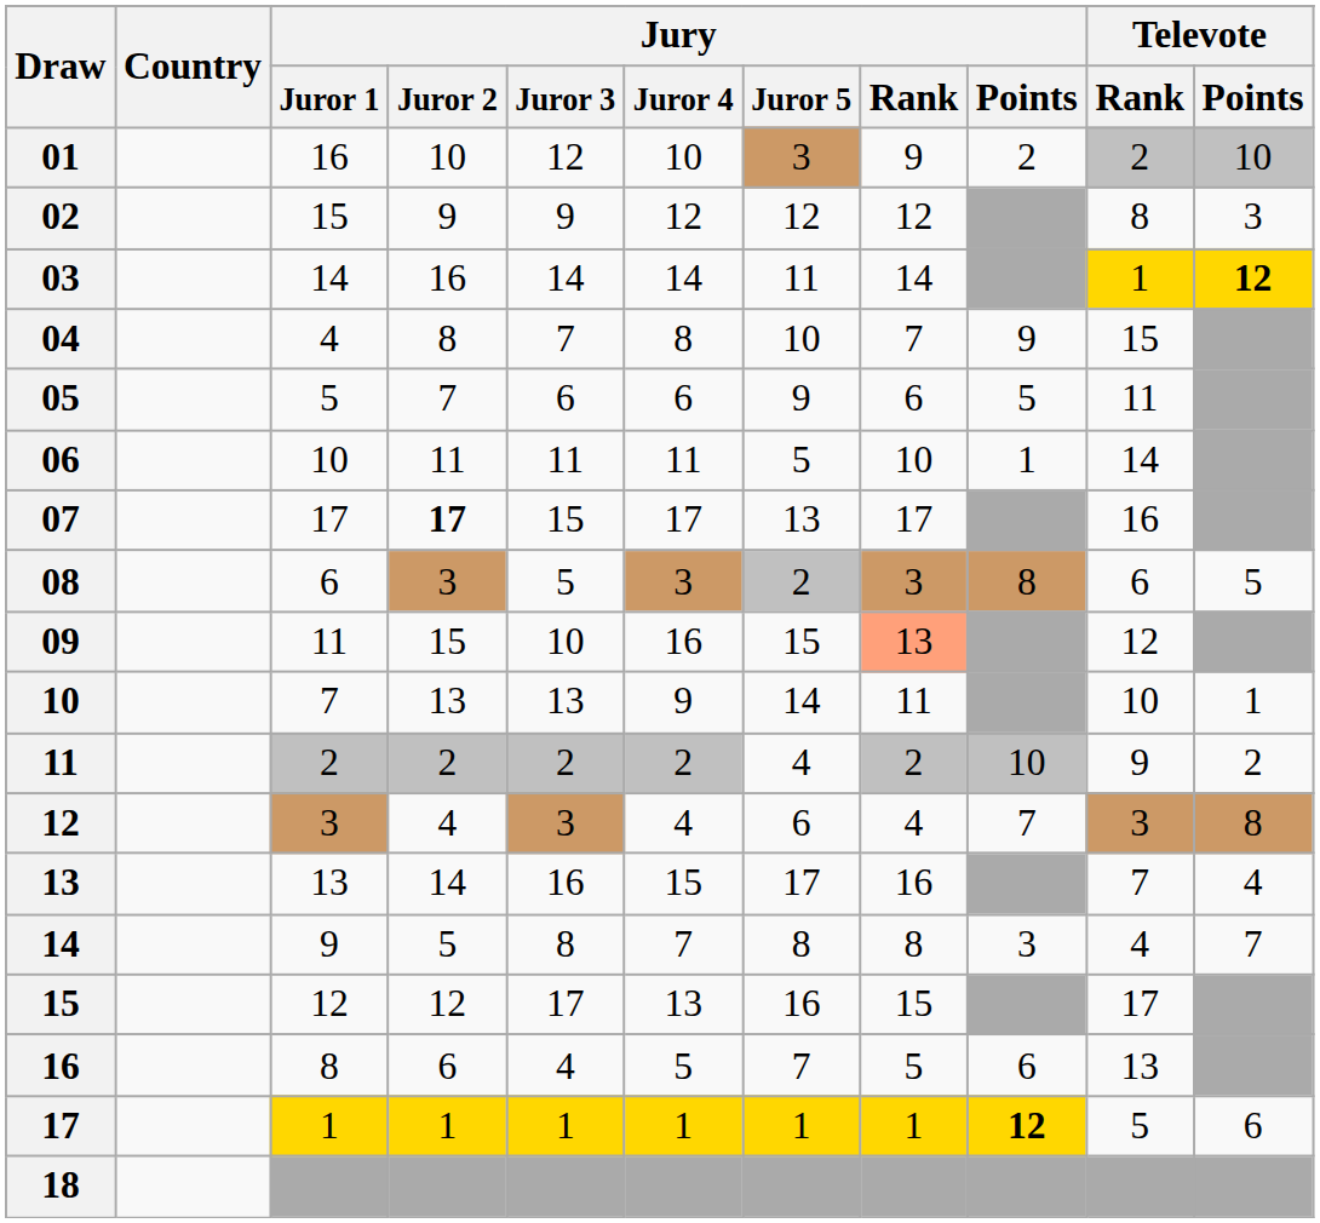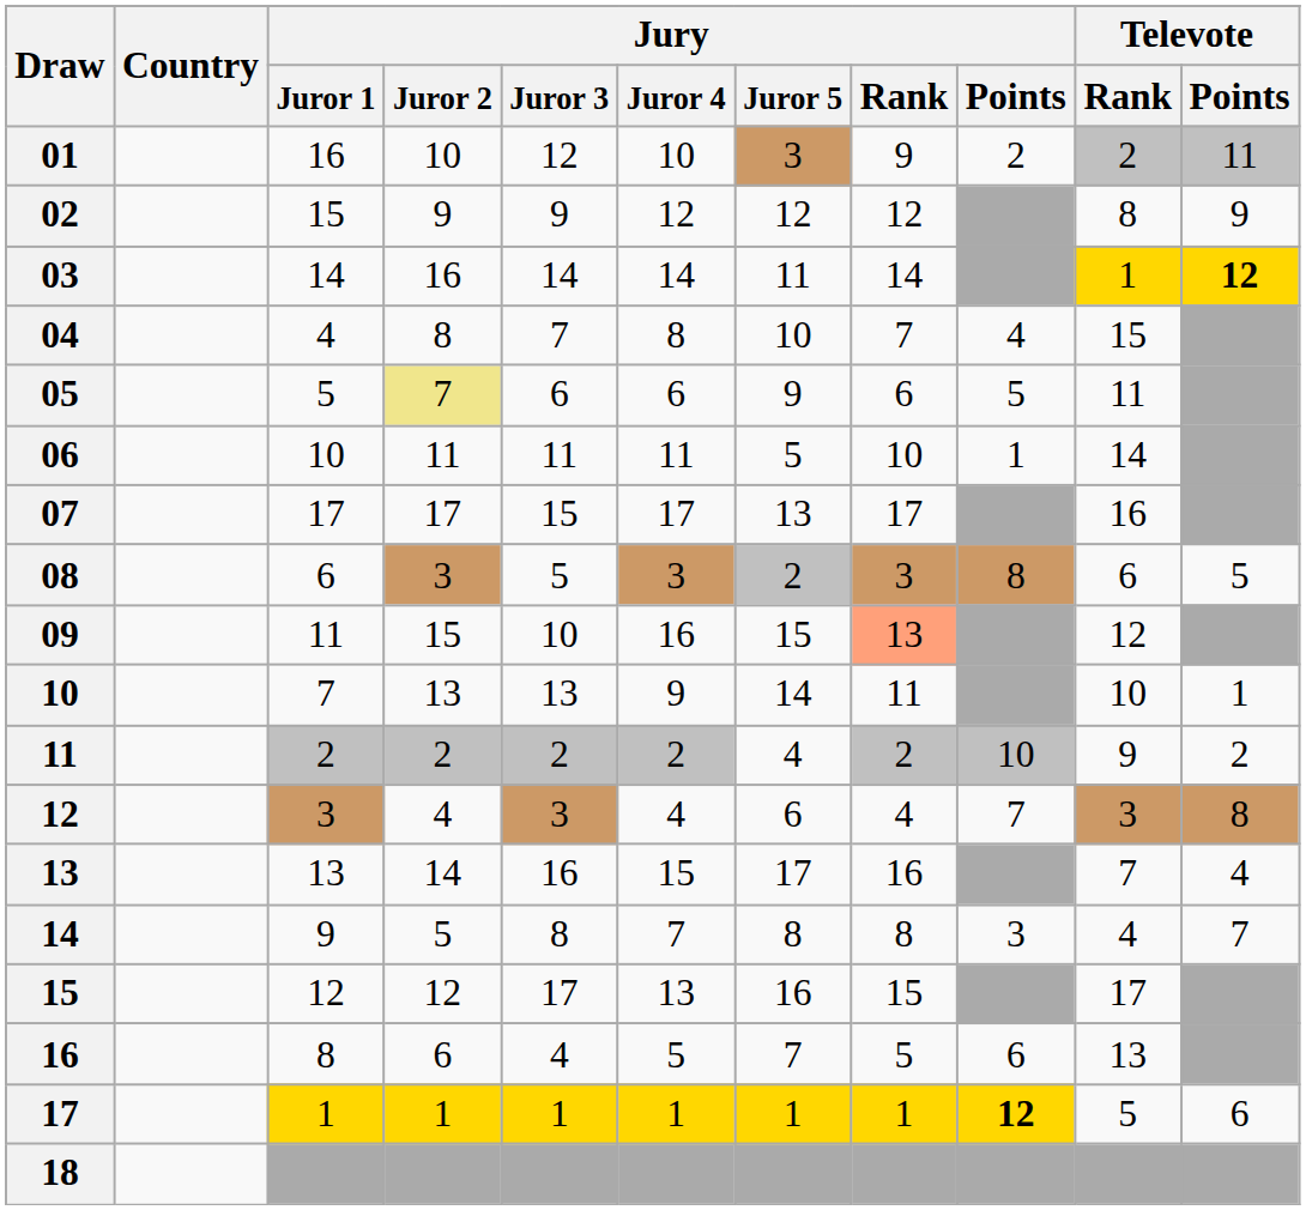01 | Televote / Points: 10 -> 11
02 | Televote / Points: 3 -> 9
04 | Jury / Points: 9 -> 4
05 | Jury / Juror 2: no background -> khaki background
07 | Jury / Juror 2: bold -> normal
